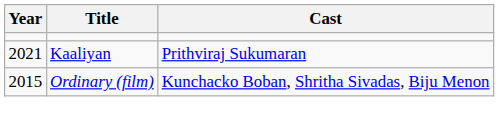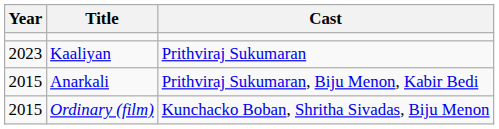Kaaliyan | Year: 2021 -> 2023
+ row: 2015 | Anarkali | Prithviraj Sukumaran, Biju Menon, Kabir Bedi
